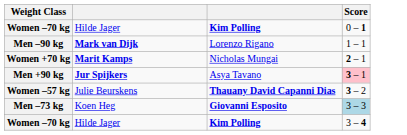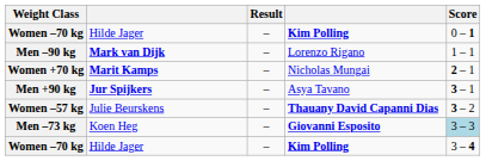+ column: Result | – | – | – | – | – | – | –
Men +90 kg | Score: pink background -> no background
